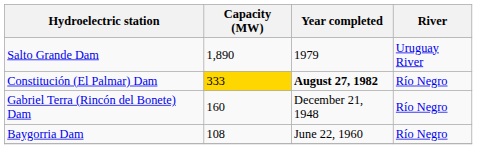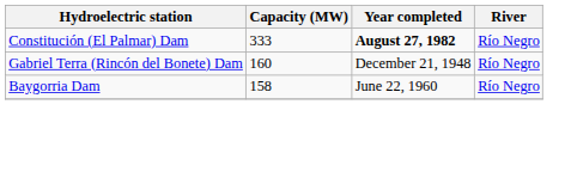- row: Salto Grande Dam | 1,890 | 1979 | Uruguay River
Constitución (El Palmar) Dam | Capacity (MW): gold background -> no background
Baygorria Dam | Capacity (MW): 108 -> 158
